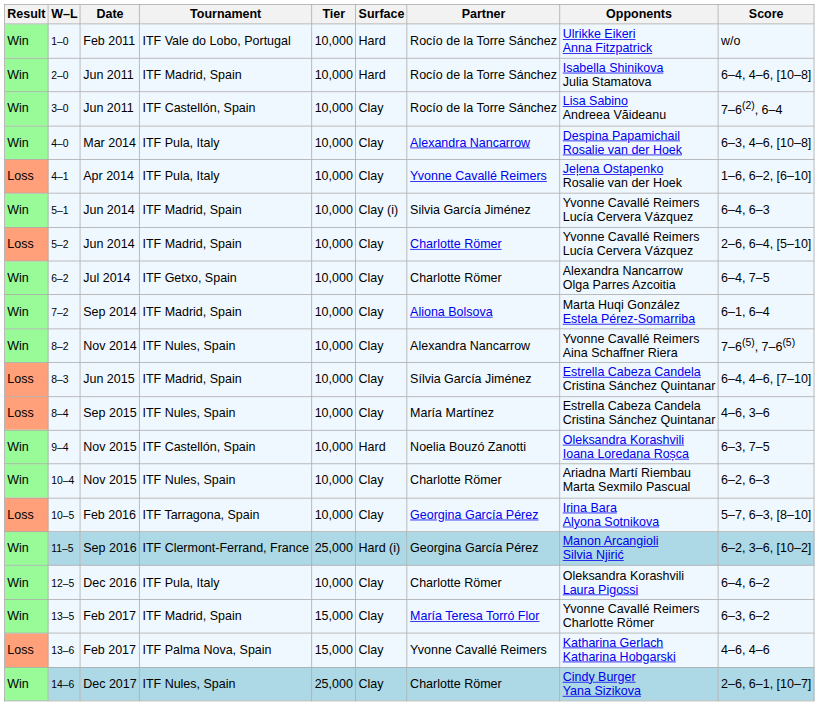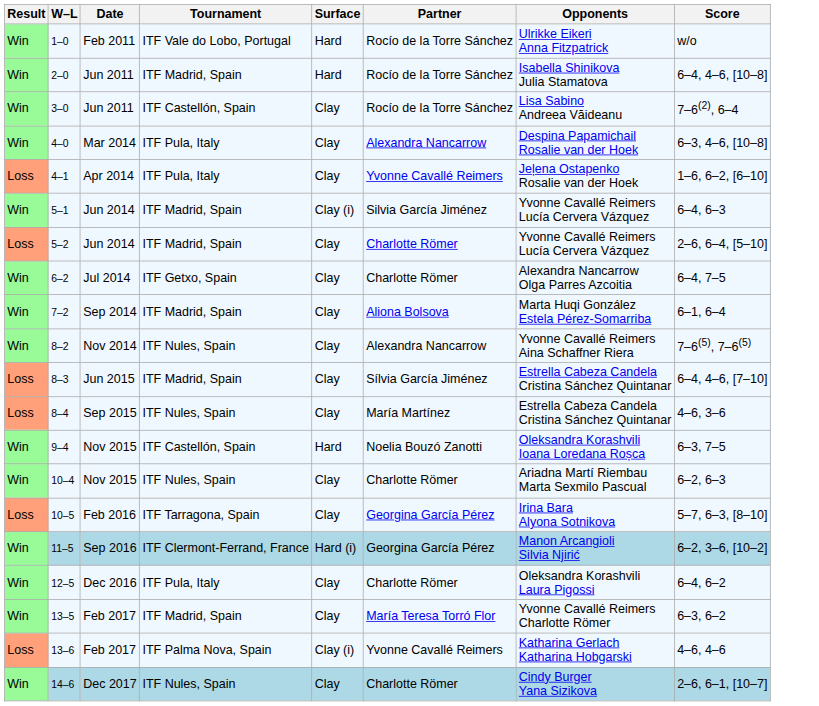- column: Tier | 10,000 | 10,000 | 10,000 | 10,000 | 10,000 | 10,000 | 10,000 | 10,000 | 10,000 | 10,000 | 10,000 | 10,000 | 10,000 | 10,000 | 10,000 | 25,000 | 10,000 | 15,000 | 15,000 | 25,000
13–6 | Surface: Clay -> Clay (i)
